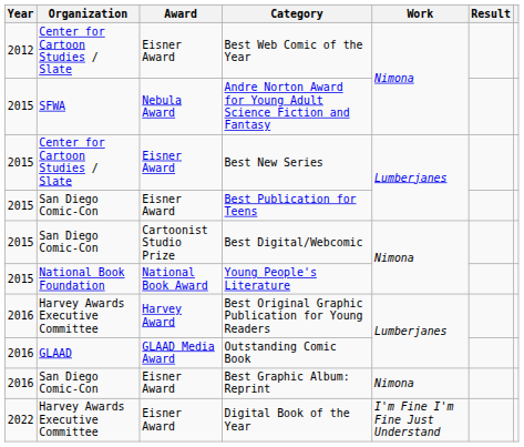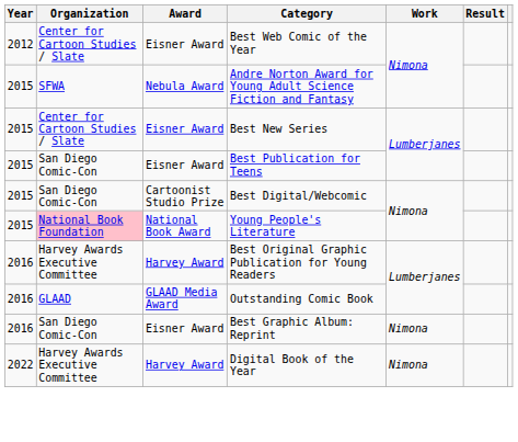Young People's Literature | Organization: no background -> pink background
Digital Book of the Year | Award: Eisner Award -> Harvey Award
Digital Book of the Year | Work: I'm Fine I'm Fine Just Understand -> Nimona
